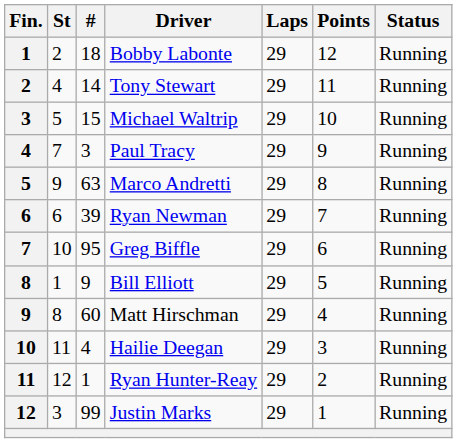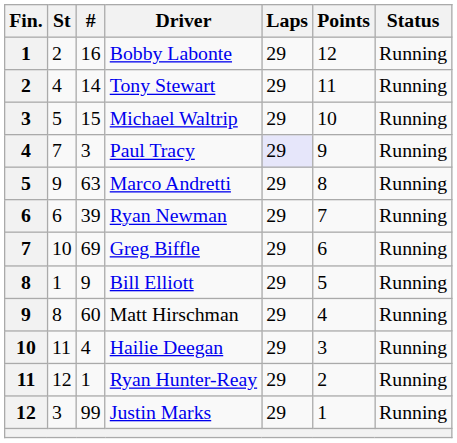Bobby Labonte | #: 18 -> 16
Paul Tracy | Laps: no background -> lavender background
Greg Biffle | #: 95 -> 69
